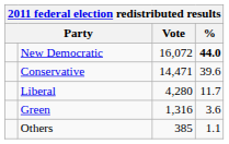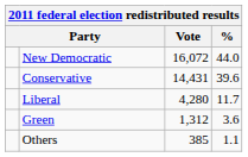New Democratic | %: bold -> normal
Conservative | Vote: 14,471 -> 14,431
Green | Vote: 1,316 -> 1,312
